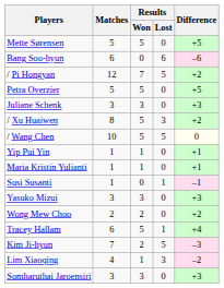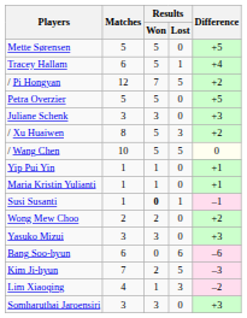rows swapped: Tracey Hallam <-> Bang Soo-hyun
Susi Susanti | Results / Won: normal -> bold
rows swapped: Yasuko Mizui <-> Wong Mew Choo
